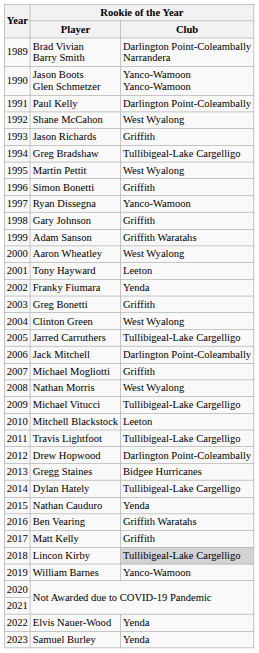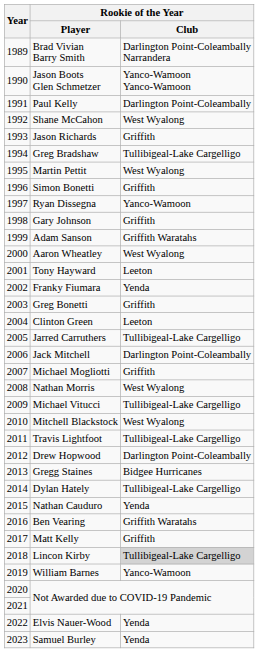Clinton Green | Rookie of the Year / Club: West Wyalong -> Leeton
Mitchell Blackstock | Rookie of the Year / Club: Leeton -> West Wyalong
